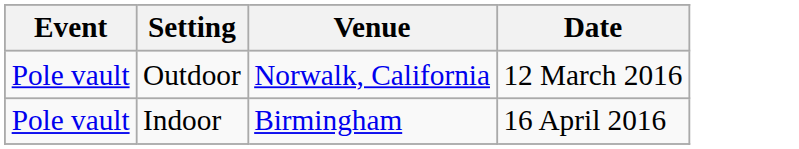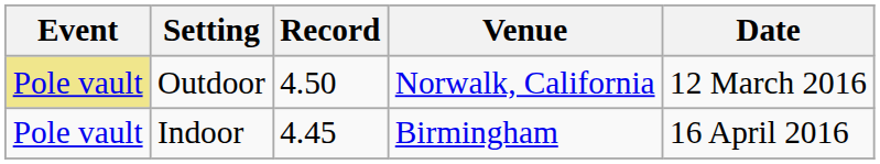+ column: Record | 4.50 | 4.45
Outdoor | Event: no background -> khaki background
